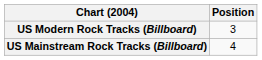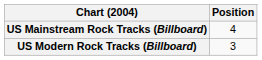rows swapped: US Mainstream Rock Tracks (Billboard) <-> US Modern Rock Tracks (Billboard)
